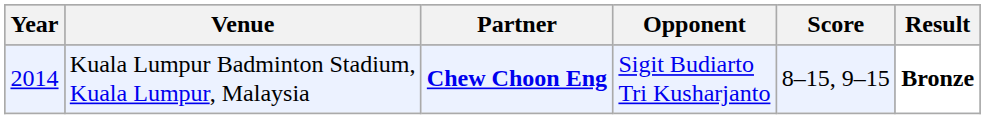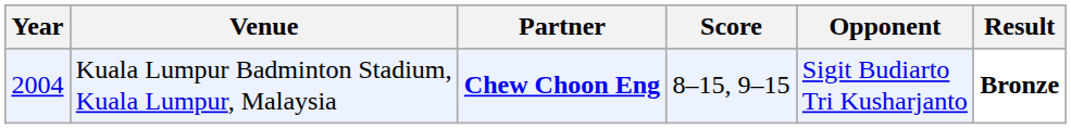columns swapped: Opponent <-> Score
Kuala Lumpur Badminton Stadium, Kuala Lumpur, Malaysia | Year: 2014 -> 2004
